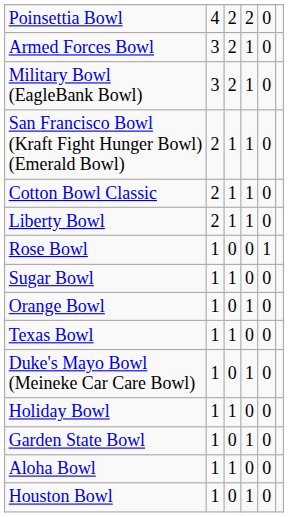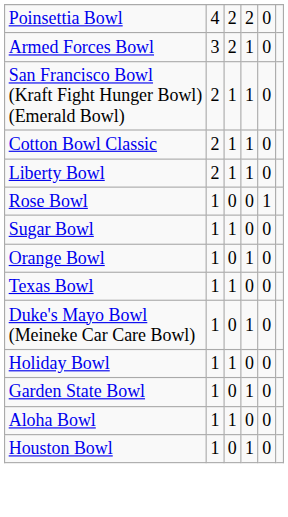- row: Military Bowl (EagleBank Bowl) | 3 | 2 | 1 | 0
